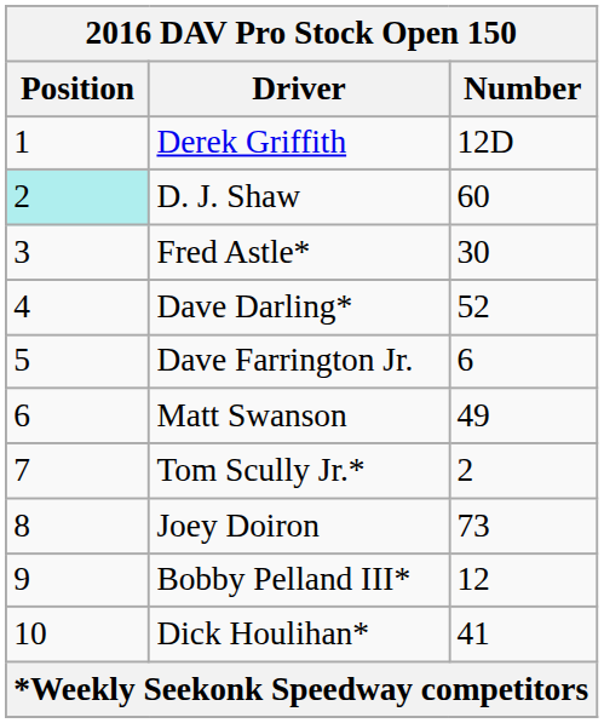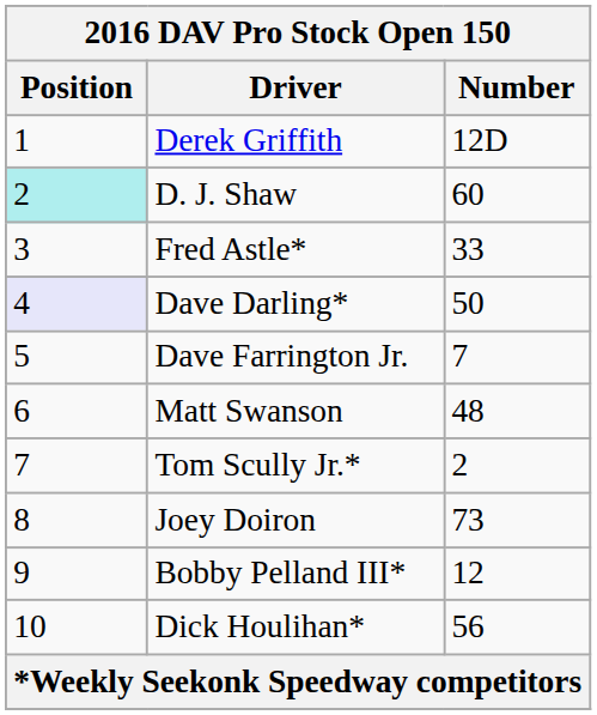Fred Astle* | Number: 30 -> 33
Dave Darling* | Position: no background -> lavender background
Dave Darling* | Number: 52 -> 50
Dave Farrington Jr. | Number: 6 -> 7
Matt Swanson | Number: 49 -> 48
Dick Houlihan* | Number: 41 -> 56
